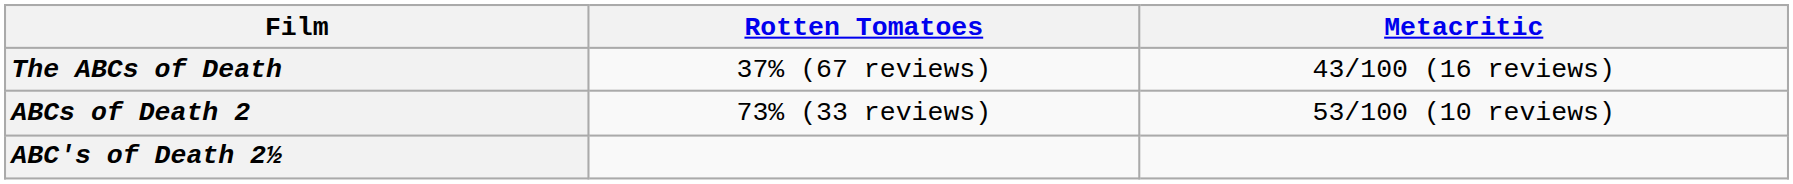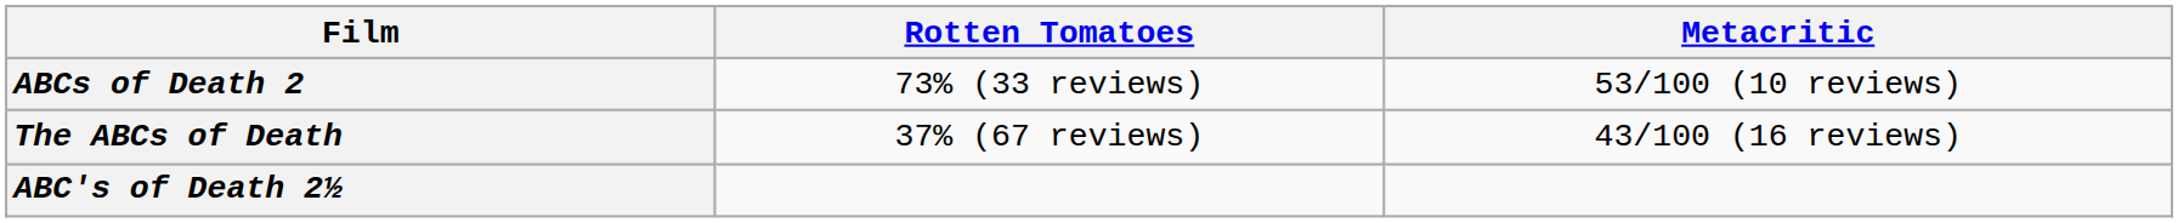rows swapped: The ABCs of Death <-> ABCs of Death 2
